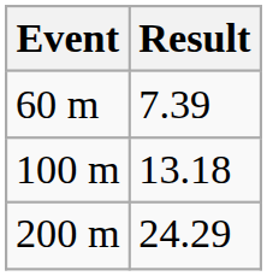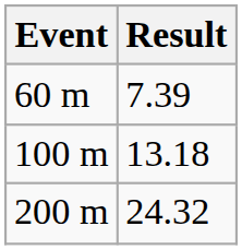200 m | Result: 24.29 -> 24.32
